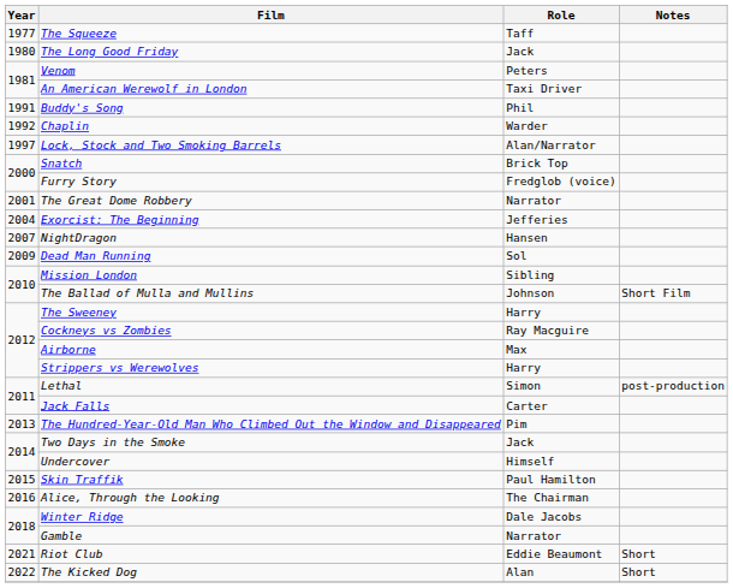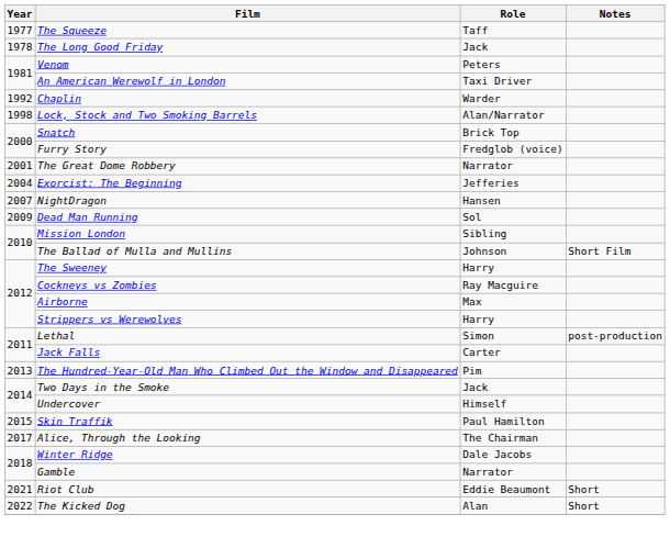The Long Good Friday | Year: 1980 -> 1978
- row: 1991 | Buddy's Song | Phil
Lock, Stock and Two Smoking Barrels | Year: 1997 -> 1998
Alice, Through the Looking | Year: 2016 -> 2017
